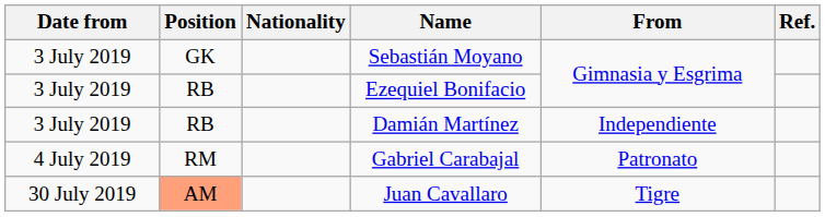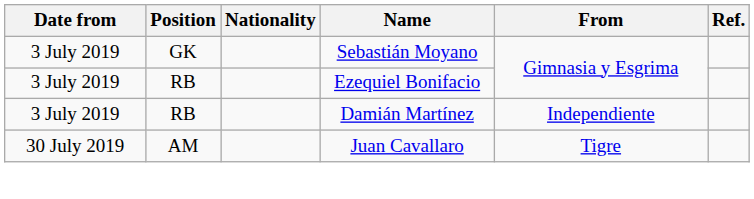- row: 4 July 2019 | RM | Gabriel Carabajal | Patronato
Juan Cavallaro | Position: lightsalmon background -> no background
